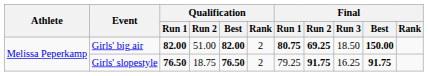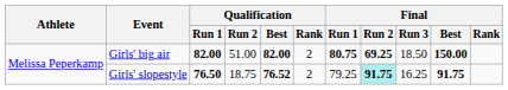Girls' slopestyle | Qualification / Best: 76.50 -> 76.52
Girls' slopestyle | Final / Run 2: no background -> paleturquoise background
